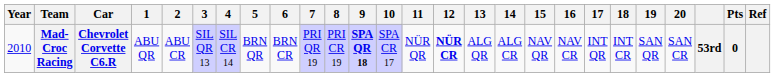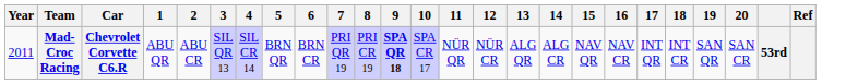- column: Pts | 0
Mad-Croc Racing | Year: 2010 -> 2011
Mad-Croc Racing | 12: bold -> normal
